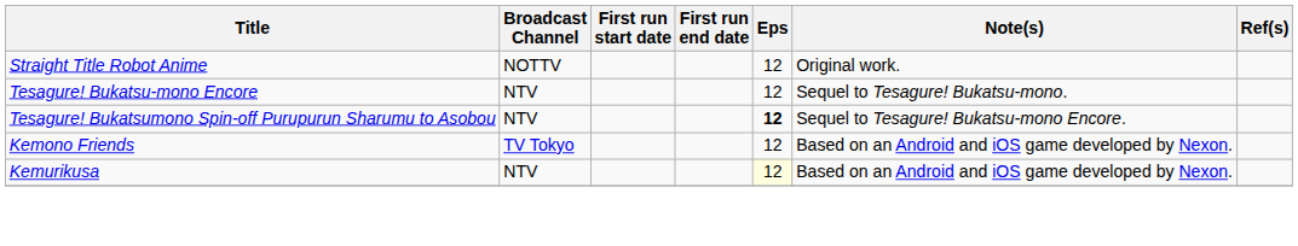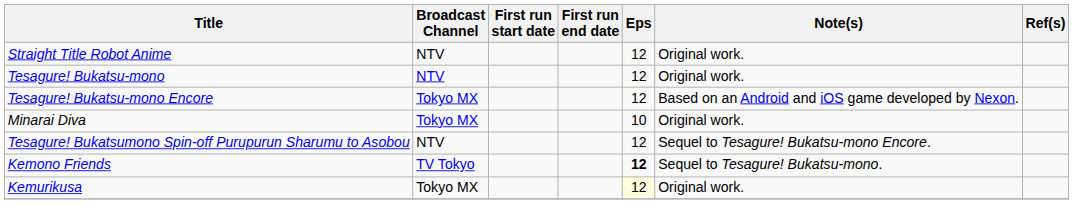Straight Title Robot Anime | Broadcast Channel: NOTTV -> NTV
+ row: Tesagure! Bukatsu-mono | NTV | 12 | Original work.
Tesagure! Bukatsu-mono Encore | Broadcast Channel: NTV -> Tokyo MX
Tesagure! Bukatsu-mono Encore | Note(s): Sequel to Tesagure! Bukatsu-mono. -> Based on an Android and iOS game developed by Nexon.
+ row: Minarai Diva | Tokyo MX | 10 | Original work.
Tesagure! Bukatsumono Spin-off Purupurun Sharumu to Asobou | Eps: bold -> normal
Kemono Friends | Eps: normal -> bold
Kemono Friends | Note(s): Based on an Android and iOS game developed by Nexon. -> Sequel to Tesagure! Bukatsu-mono.
Kemurikusa | Broadcast Channel: NTV -> Tokyo MX
Kemurikusa | Note(s): Based on an Android and iOS game developed by Nexon. -> Original work.
